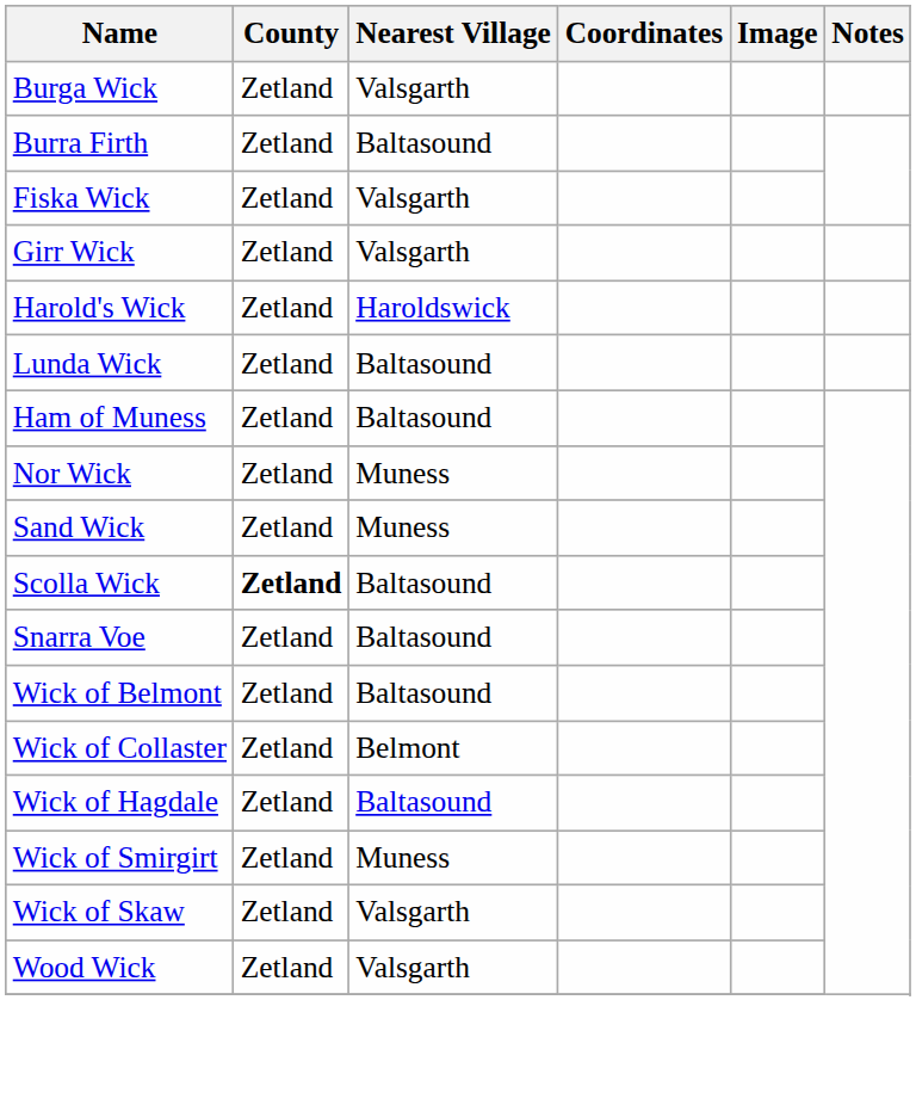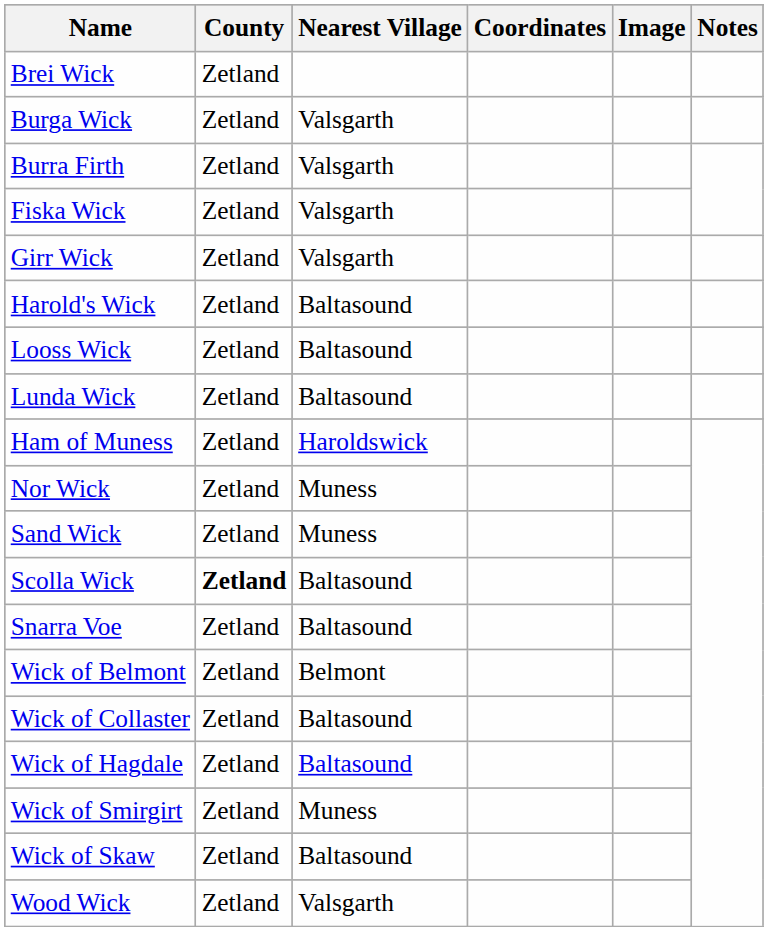+ row: Brei Wick | Zetland
Burra Firth | Nearest Village: Baltasound -> Valsgarth
Harold's Wick | Nearest Village: Haroldswick -> Baltasound
+ row: Looss Wick | Zetland | Baltasound
Ham of Muness | Nearest Village: Baltasound -> Haroldswick
Wick of Belmont | Nearest Village: Baltasound -> Belmont
Wick of Collaster | Nearest Village: Belmont -> Baltasound
Wick of Skaw | Nearest Village: Valsgarth -> Baltasound
